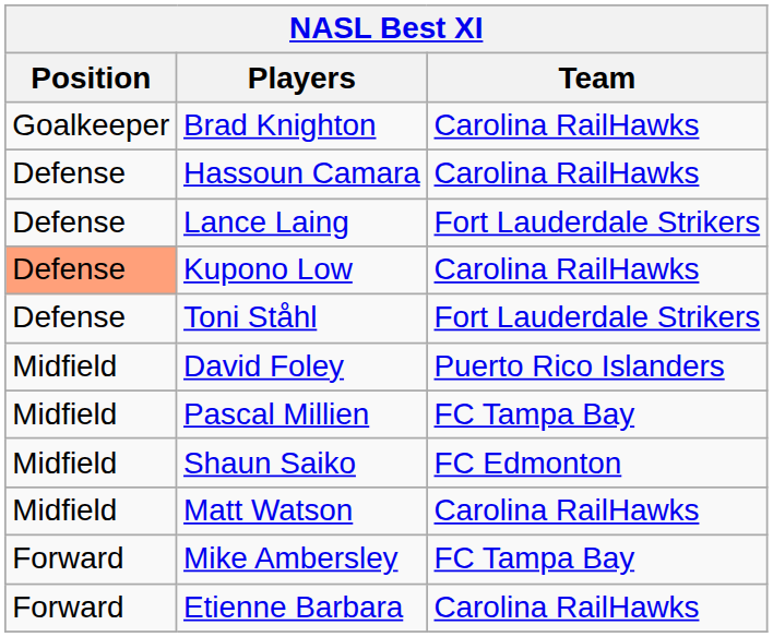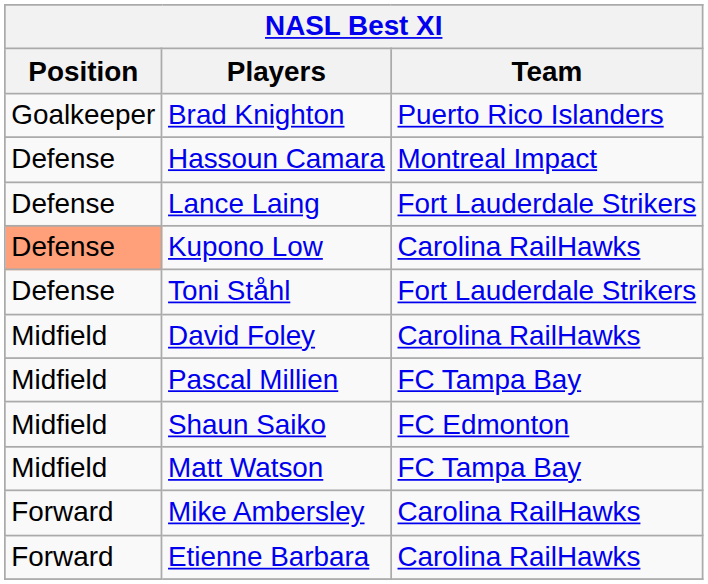Brad Knighton | Team: Carolina RailHawks -> Puerto Rico Islanders
Hassoun Camara | Team: Carolina RailHawks -> Montreal Impact
David Foley | Team: Puerto Rico Islanders -> Carolina RailHawks
Matt Watson | Team: Carolina RailHawks -> FC Tampa Bay
Mike Ambersley | Team: FC Tampa Bay -> Carolina RailHawks
